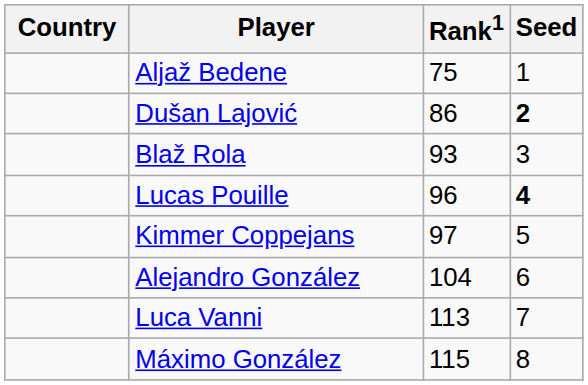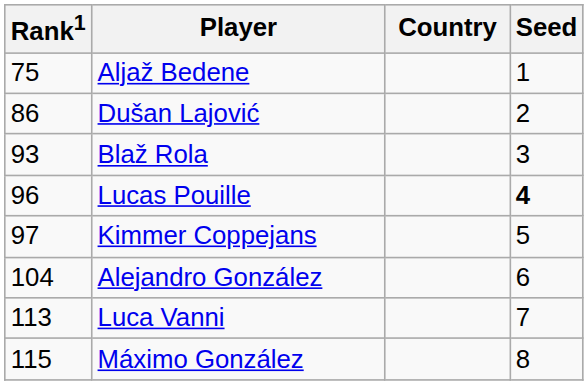columns swapped: Country <-> Rank1
Dušan Lajović | Seed: bold -> normal
